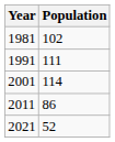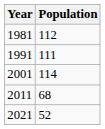1981 | Population: 102 -> 112
2011 | Population: 86 -> 68
